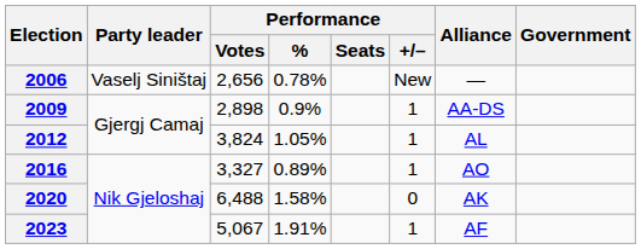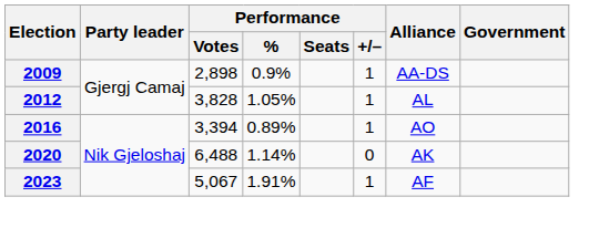- row: 2006 | Vaselj Siništaj | 2,656 | 0.78% | New | —
2012 | Performance / Votes: 3,824 -> 3,828
2016 | Performance / Votes: 3,327 -> 3,394
2020 | Performance / %: 1.58% -> 1.14%
